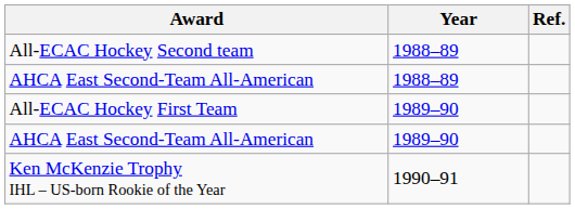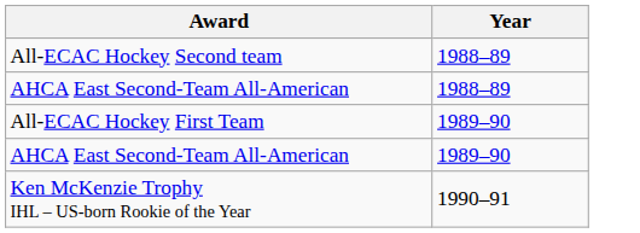- column: Ref.
